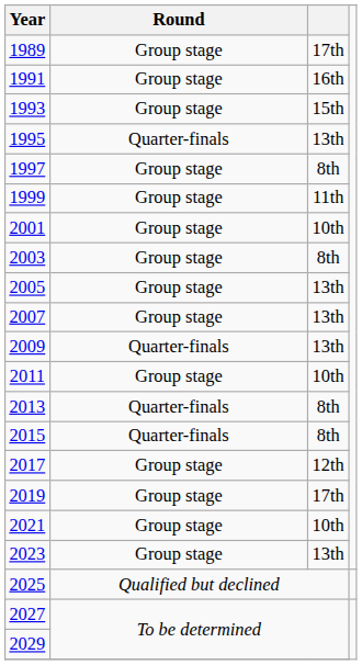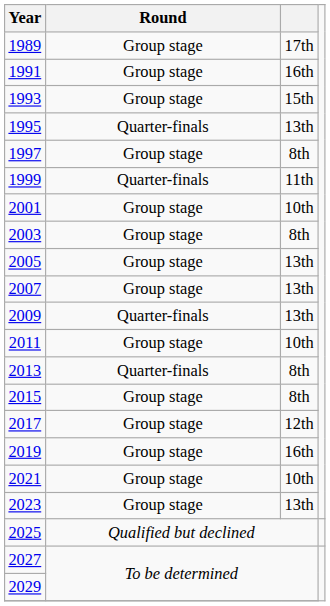1999 | Round: Group stage -> Quarter-finals
2015 | Round: Quarter-finals -> Group stage
2019 | column 3: 17th -> 16th
